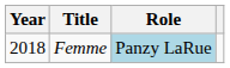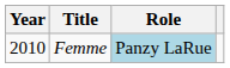Femme | Year: 2018 -> 2010
